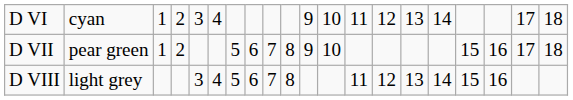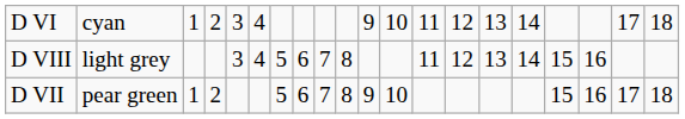rows swapped: D VII <-> D VIII
